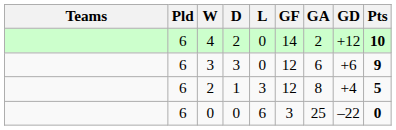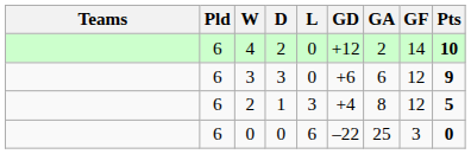columns swapped: GF <-> GD
